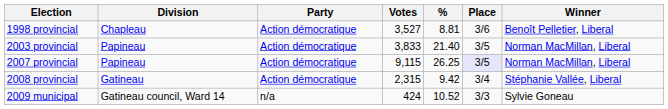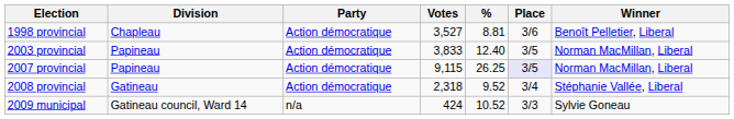2003 provincial | %: 21.40 -> 12.40
2008 provincial | Votes: 2,315 -> 2,318
2008 provincial | %: 9.42 -> 9.52
